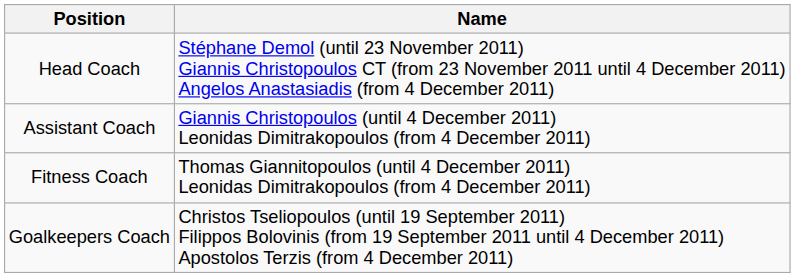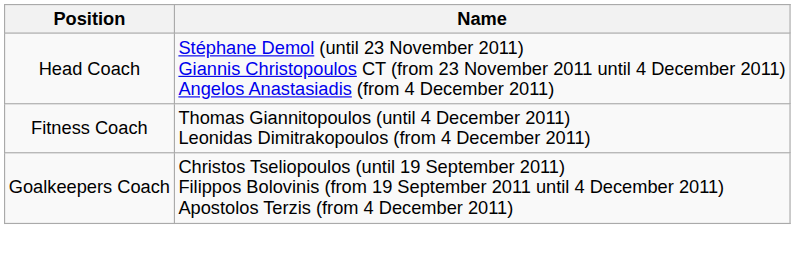- row: Assistant Coach | Giannis Christopoulos (until 4 December 2011) Leonidas Dimitrakopoulos (from 4 December 2011)
